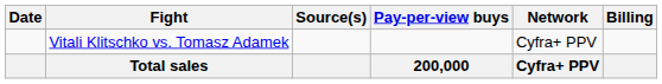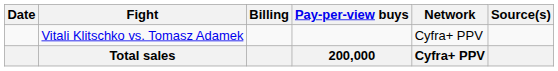columns swapped: Billing <-> Source(s)
